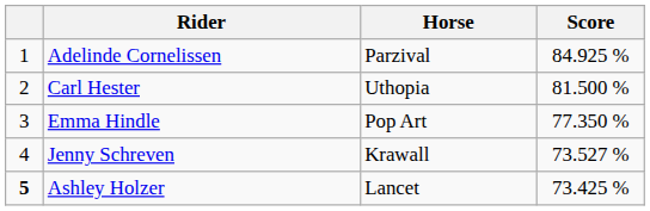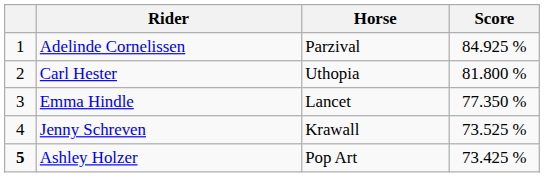Carl Hester | Score: 81.500 % -> 81.800 %
Emma Hindle | Horse: Pop Art -> Lancet
Jenny Schreven | Score: 73.527 % -> 73.525 %
Ashley Holzer | Horse: Lancet -> Pop Art
